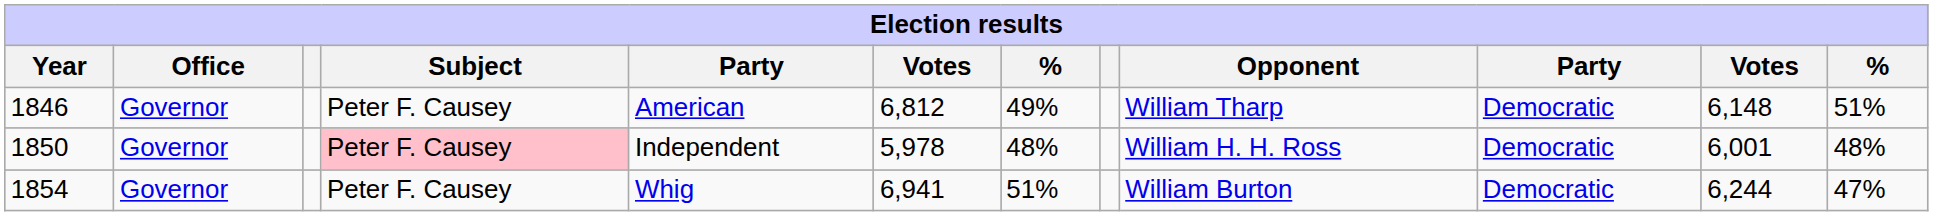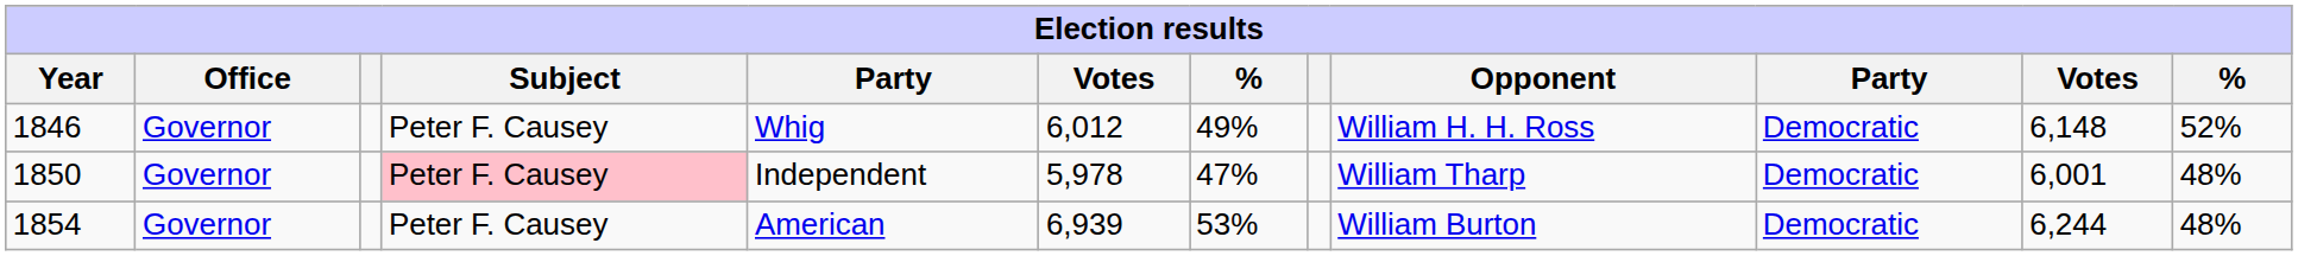1846 | column 5: American -> Whig
1846 | column 6: 6,812 -> 6,012
1846 | Opponent: William Tharp -> William H. H. Ross
1846 | column 12: 51% -> 52%
1850 | column 7: 48% -> 47%
1850 | Opponent: William H. H. Ross -> William Tharp
1854 | column 5: Whig -> American
1854 | column 6: 6,941 -> 6,939
1854 | column 7: 51% -> 53%
1854 | column 12: 47% -> 48%
